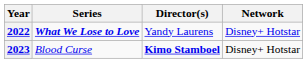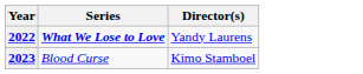- column: Network | Disney+ Hotstar | Disney+ Hotstar
2023 | Director(s): bold -> normal
